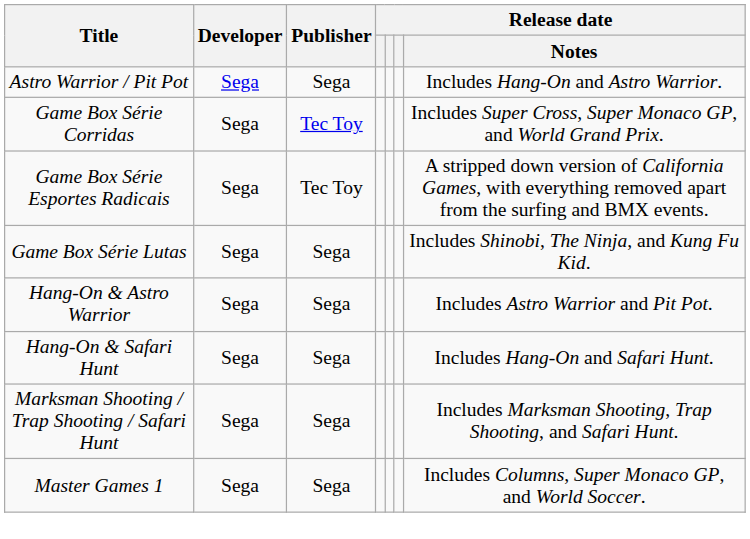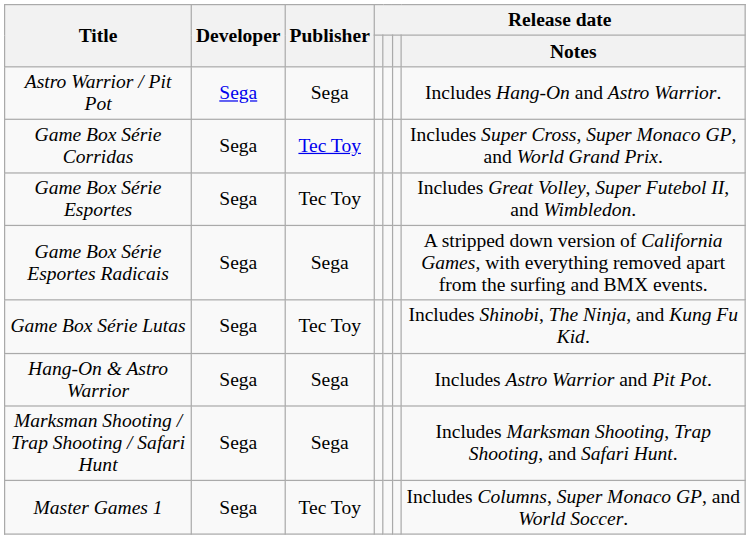+ row: Game Box Série Esportes | Sega | Tec Toy | Includes Great Volley, Super Futebol II, and Wimbledon.
Game Box Série Esportes Radicais | Publisher: Tec Toy -> Sega
Game Box Série Lutas | Publisher: Sega -> Tec Toy
- row: Hang-On & Safari Hunt | Sega | Sega | Includes Hang-On and Safari Hunt.
Master Games 1 | Publisher: Sega -> Tec Toy
